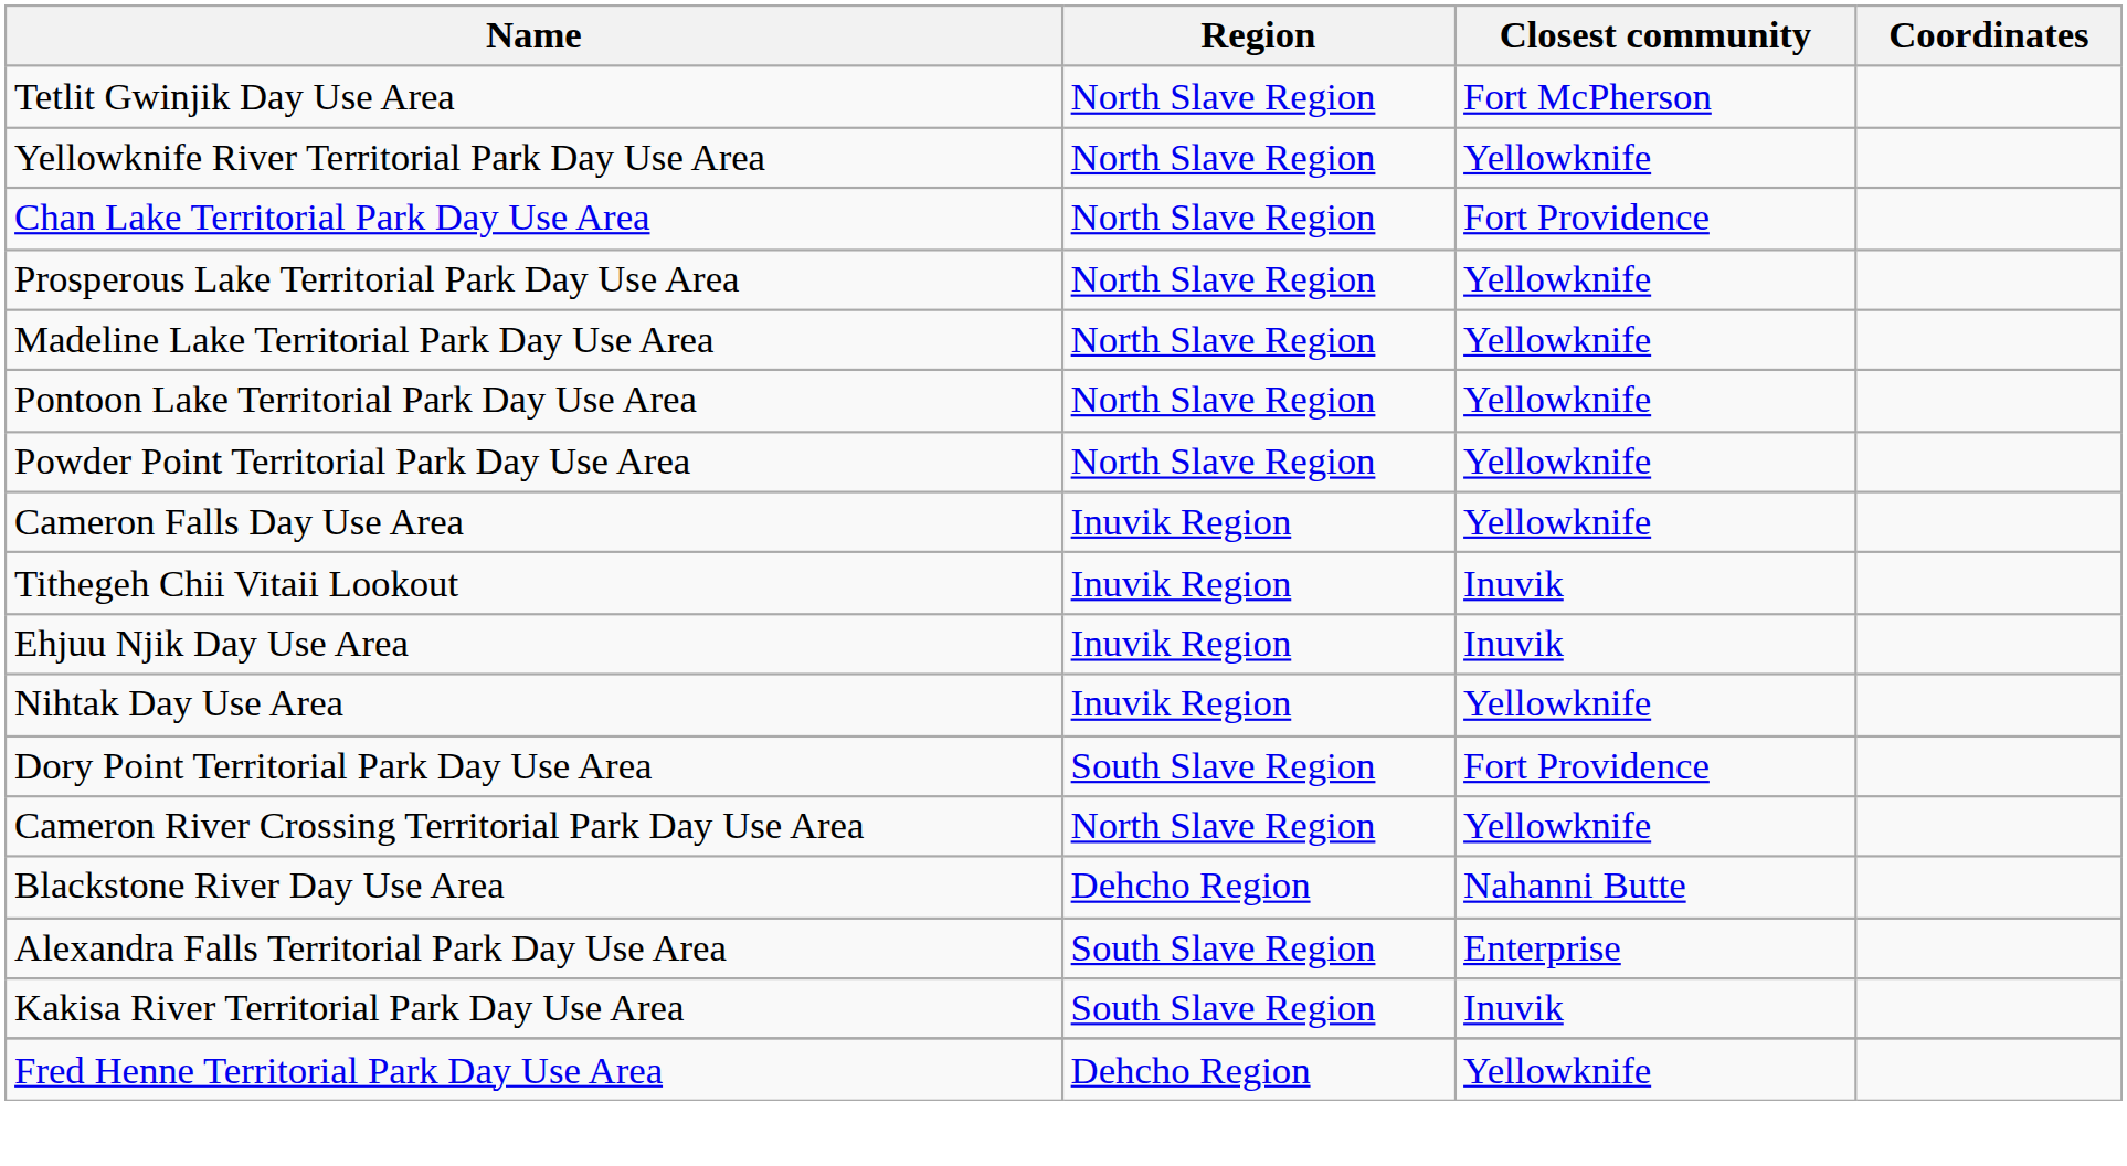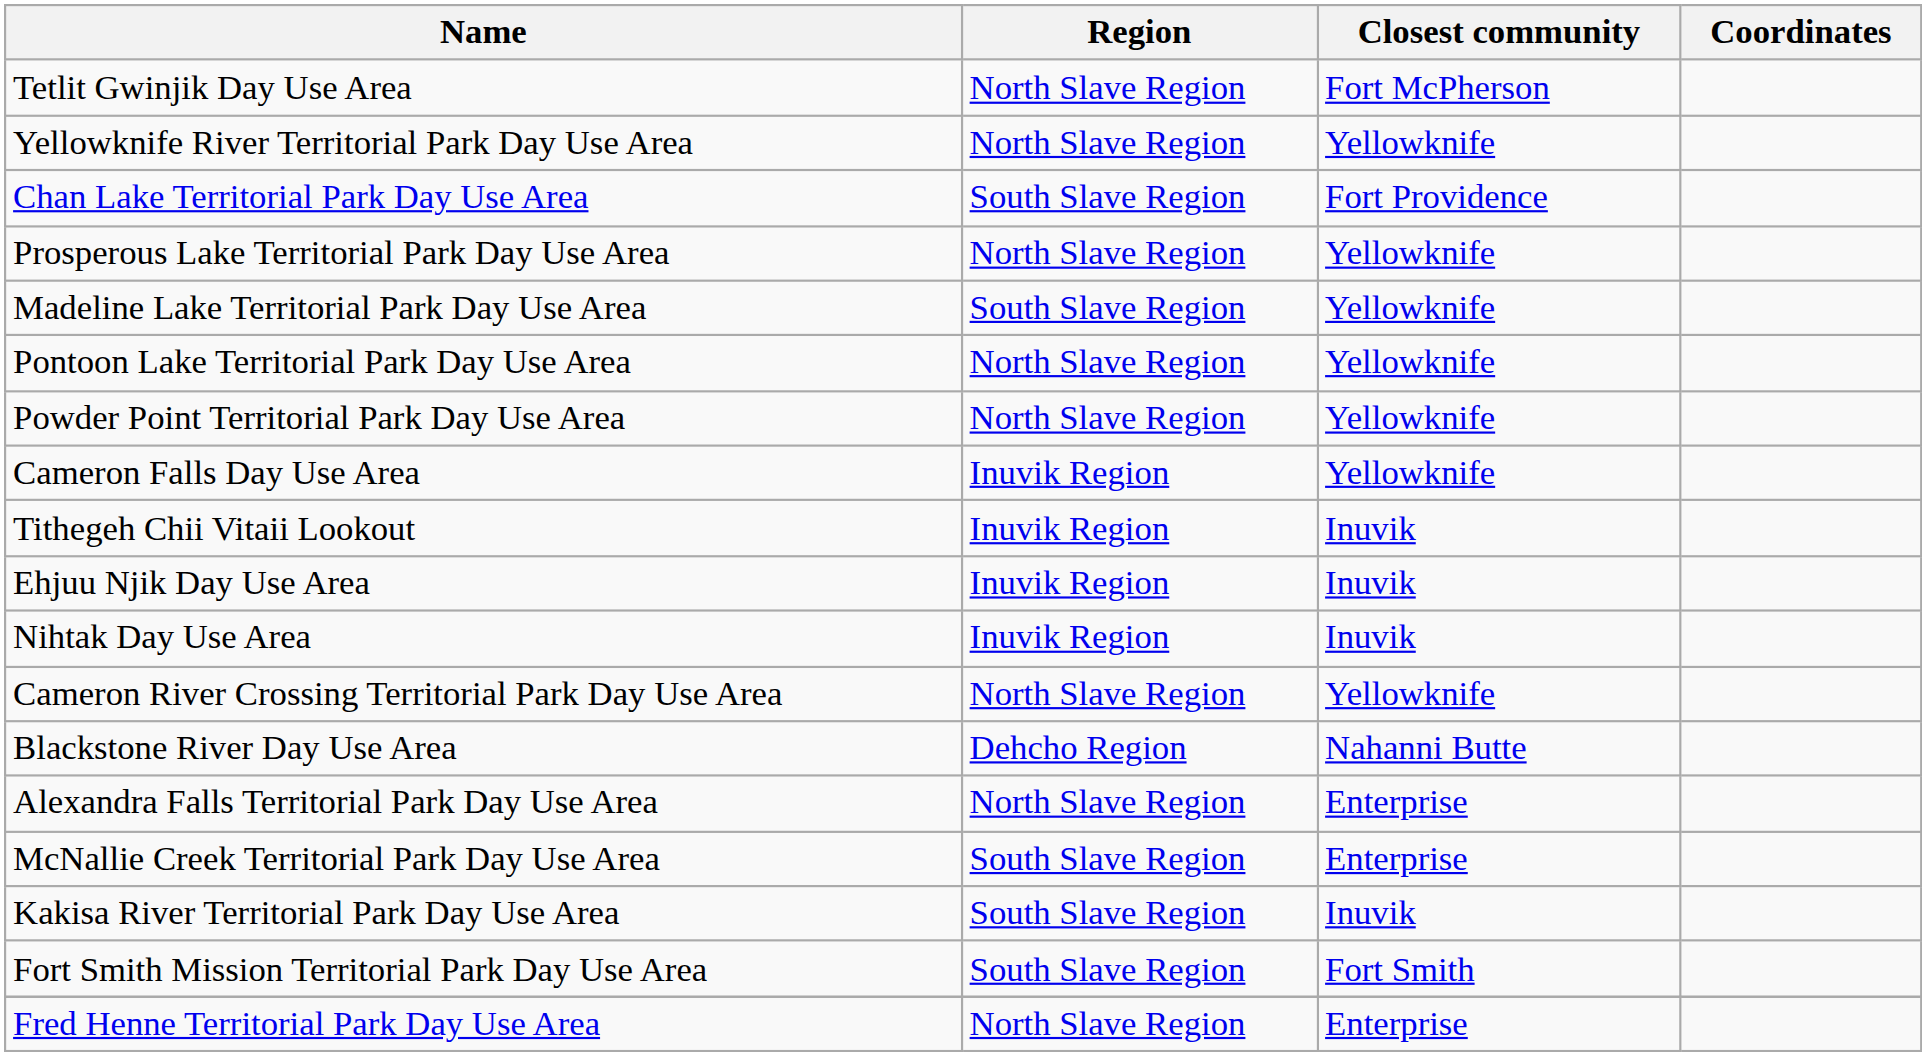Chan Lake Territorial Park Day Use Area | Region: North Slave Region -> South Slave Region
Madeline Lake Territorial Park Day Use Area | Region: North Slave Region -> South Slave Region
Nihtak Day Use Area | Closest community: Yellowknife -> Inuvik
- row: Dory Point Territorial Park Day Use Area | South Slave Region | Fort Providence
Alexandra Falls Territorial Park Day Use Area | Region: South Slave Region -> North Slave Region
+ row: McNallie Creek Territorial Park Day Use Area | South Slave Region | Enterprise
+ row: Fort Smith Mission Territorial Park Day Use Area | South Slave Region | Fort Smith
Fred Henne Territorial Park Day Use Area | Region: Dehcho Region -> North Slave Region
Fred Henne Territorial Park Day Use Area | Closest community: Yellowknife -> Enterprise
